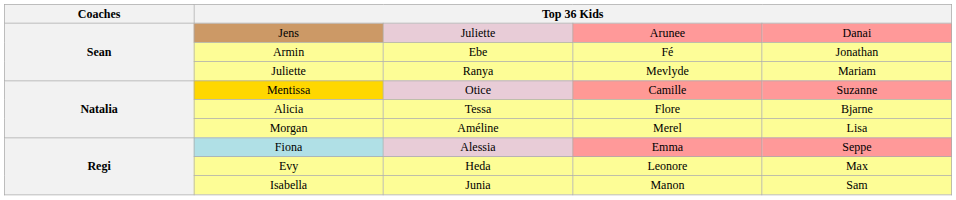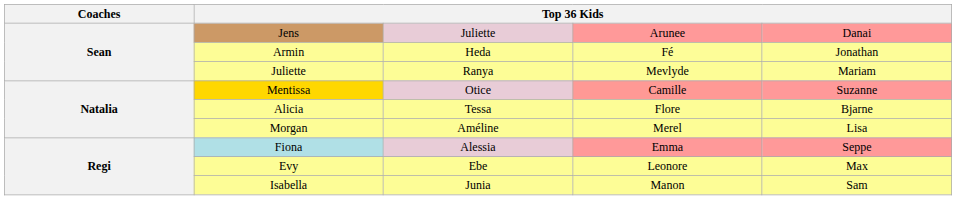Armin | column 3: Ebe -> Heda
Evy | column 3: Heda -> Ebe
